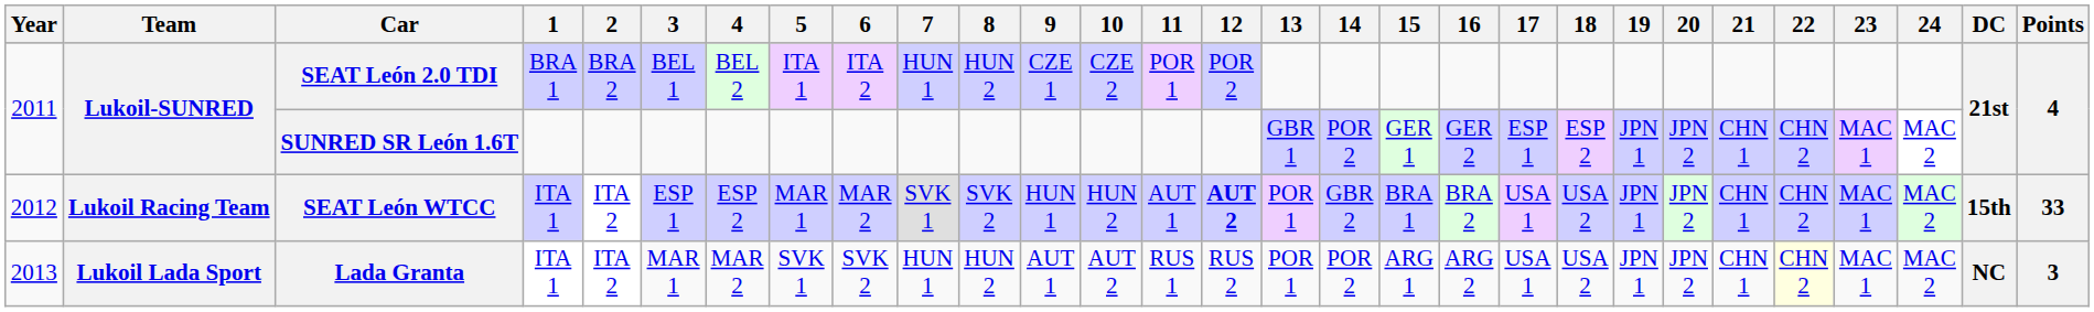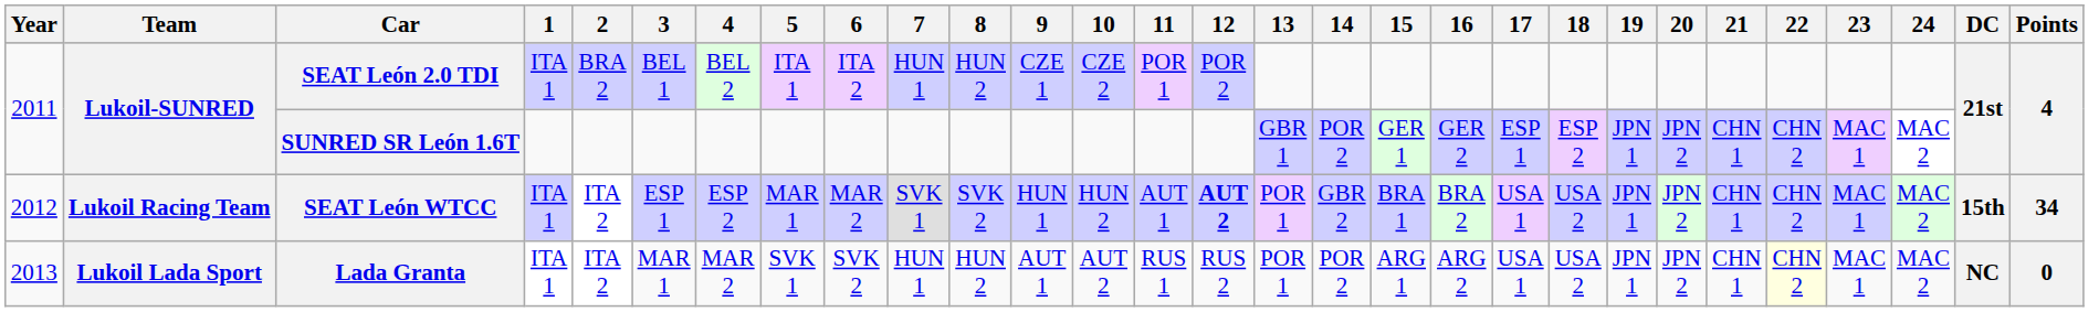SEAT León 2.0 TDI | 1: BRA 1 -> ITA 1
SEAT León WTCC | Points: 33 -> 34
Lada Granta | Points: 3 -> 0
